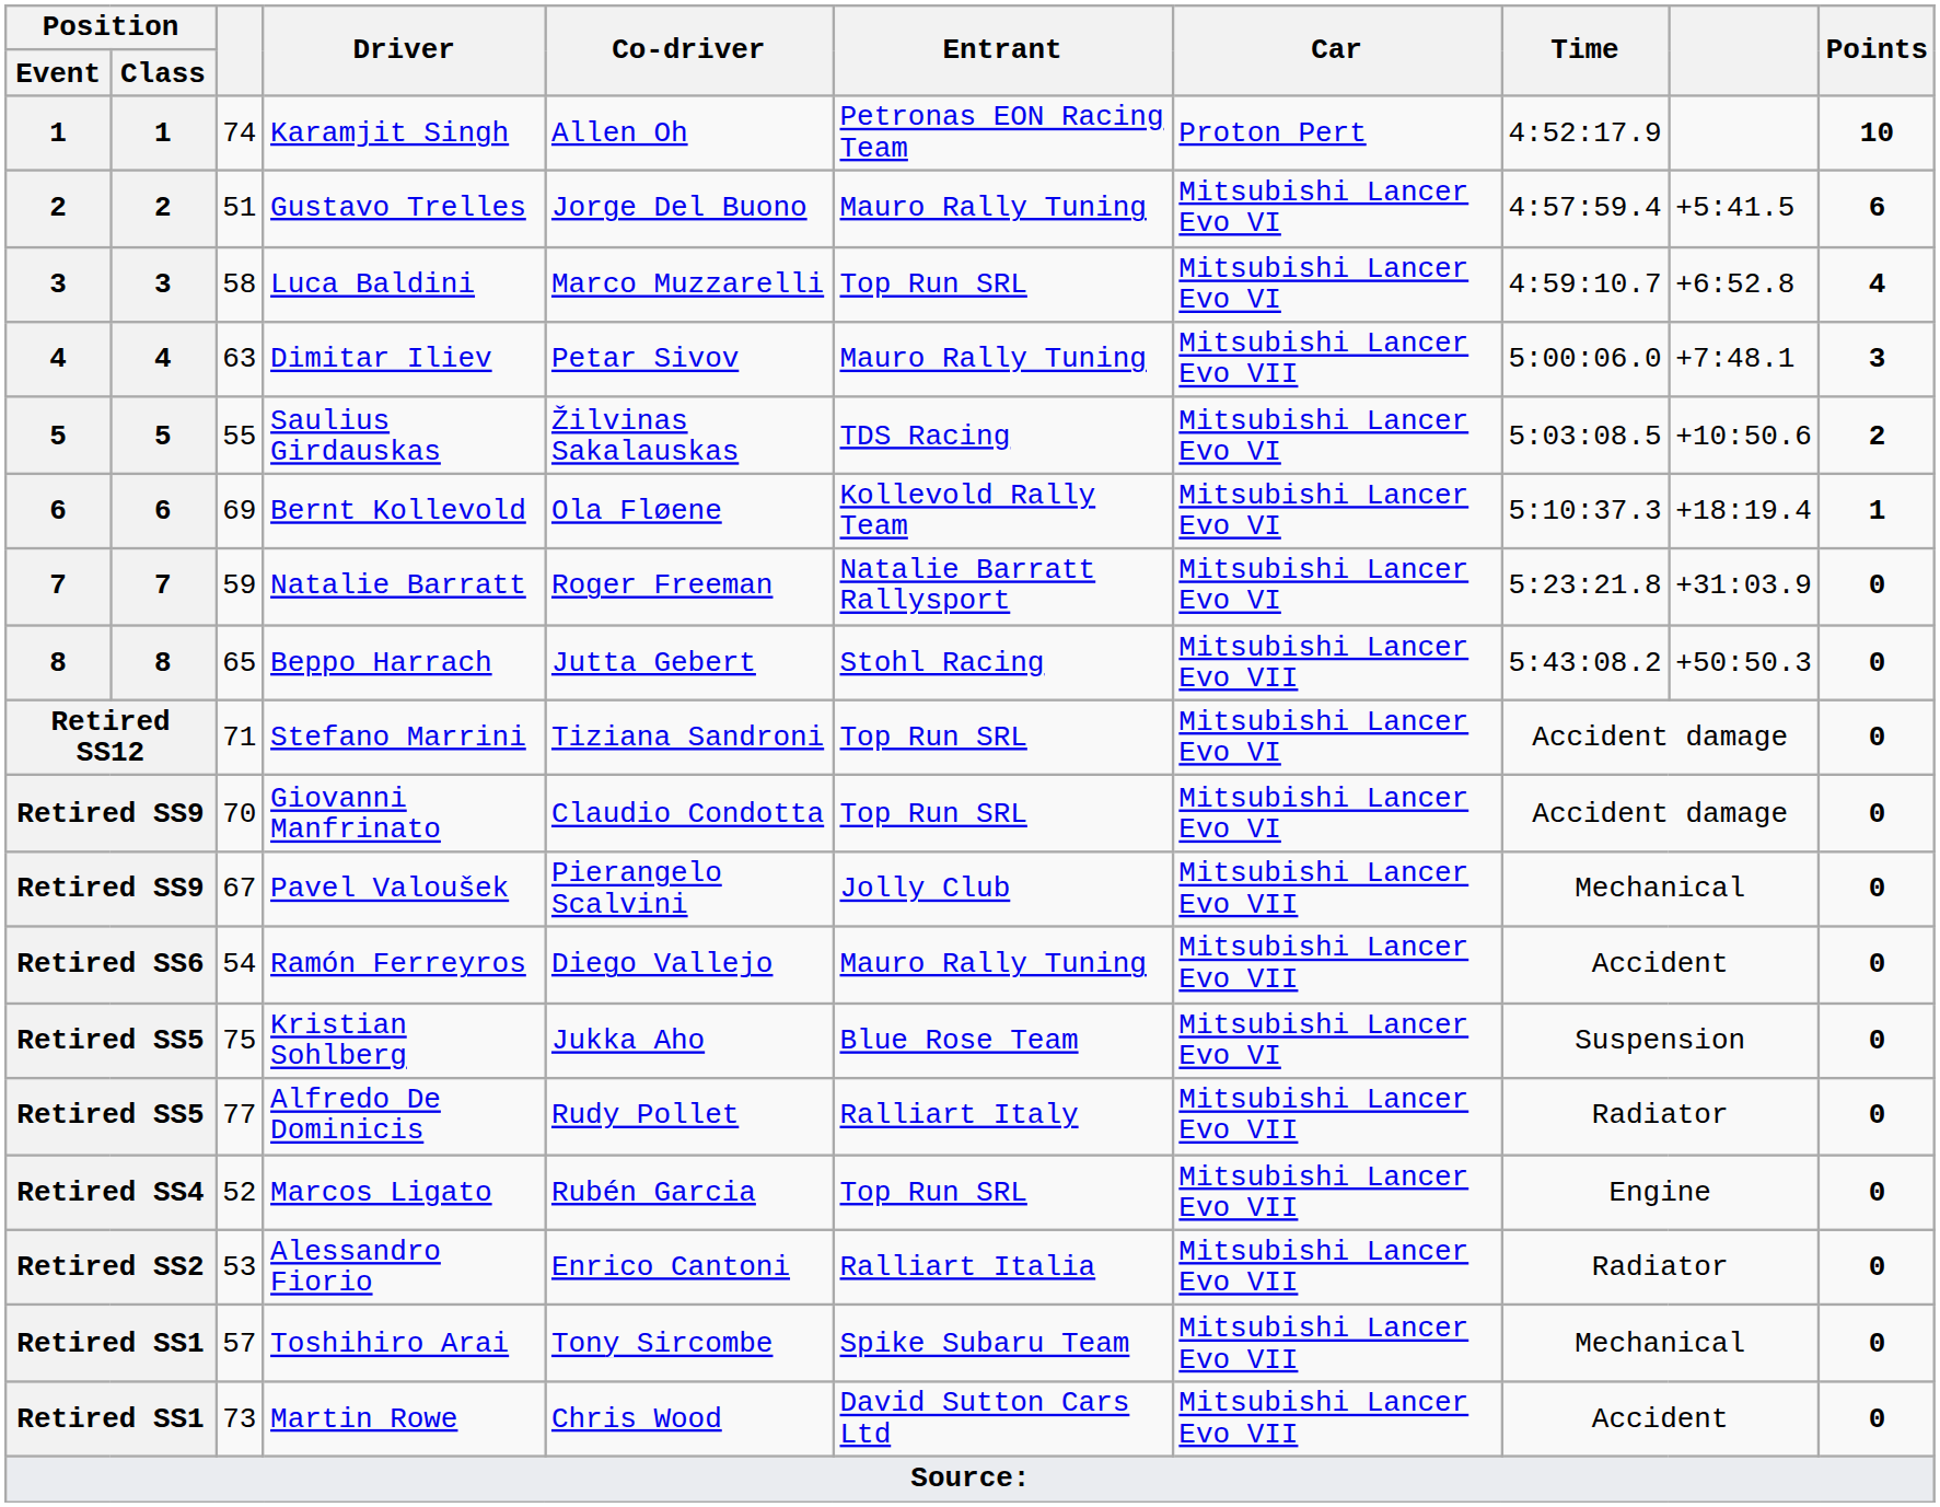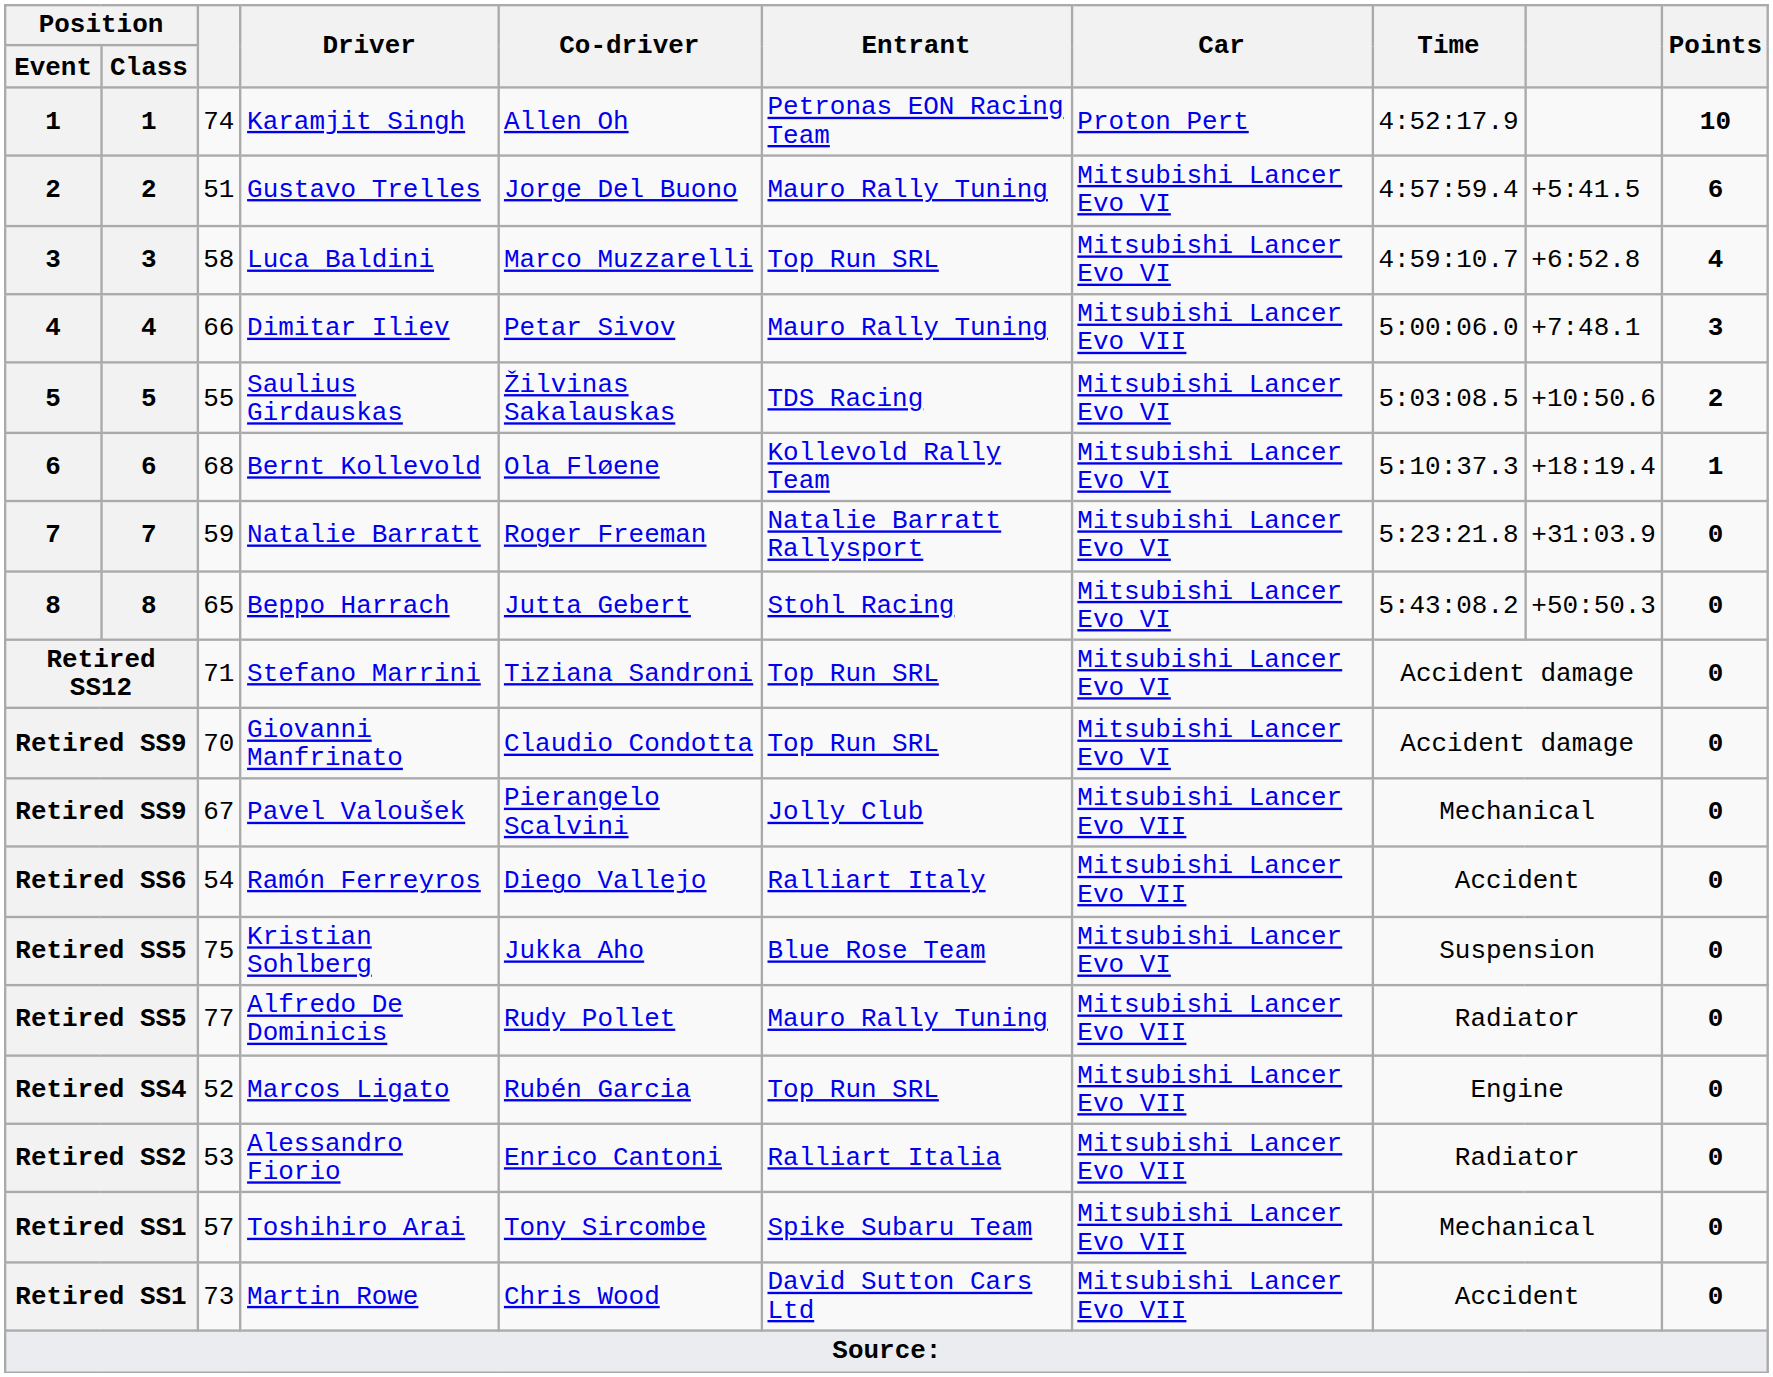Dimitar Iliev | column 3: 63 -> 66
Bernt Kollevold | column 3: 69 -> 68
Beppo Harrach | Car: Mitsubishi Lancer Evo VII -> Mitsubishi Lancer Evo VI
Ramón Ferreyros | Entrant: Mauro Rally Tuning -> Ralliart Italy
Alfredo De Dominicis | Entrant: Ralliart Italy -> Mauro Rally Tuning
